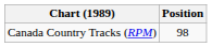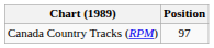Canada Country Tracks (RPM) | Position: 98 -> 97
